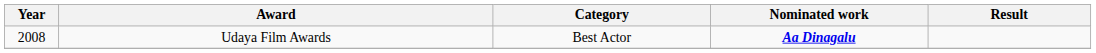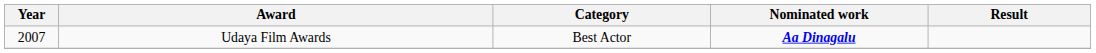Udaya Film Awards | Year: 2008 -> 2007
